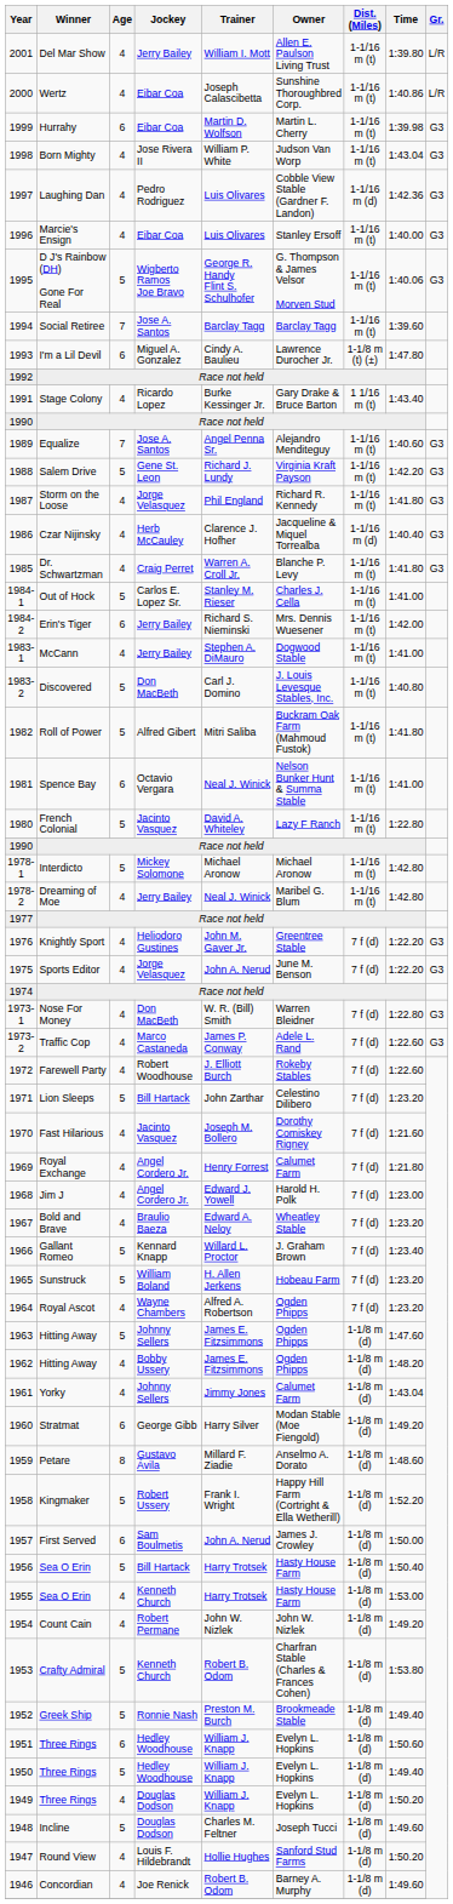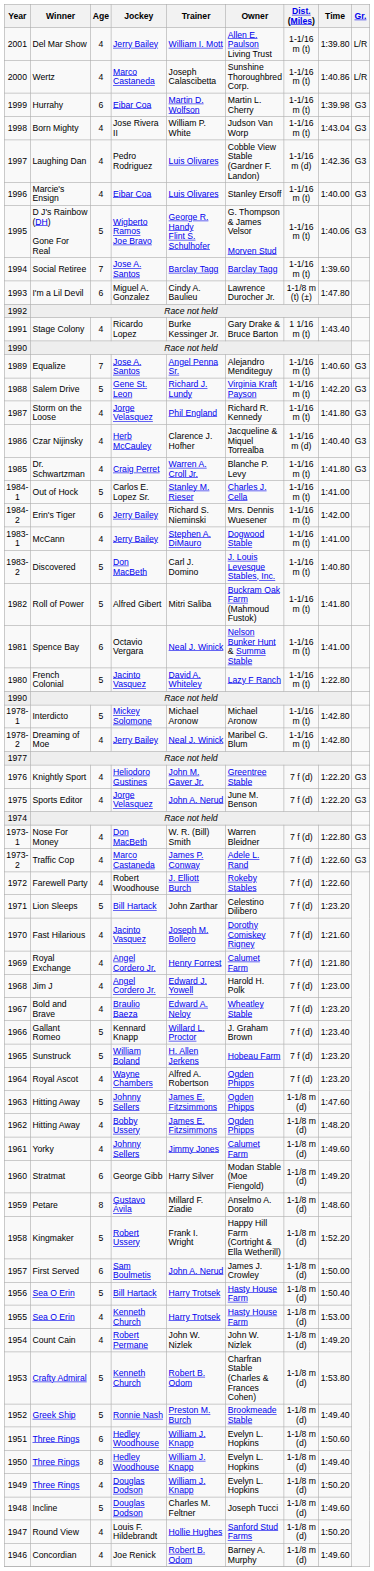2000 | Jockey: Eibar Coa -> Marco Castaneda
1961 | Time: 1:43.04 -> 1:49.60
1950 | Age: 5 -> 8
